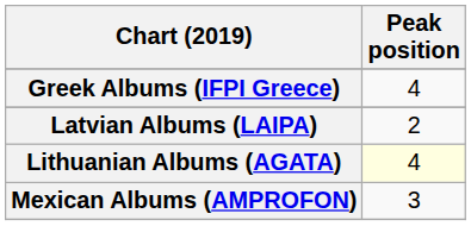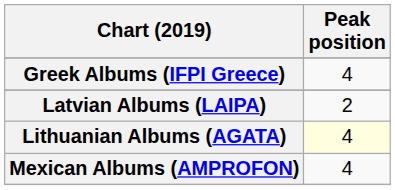Mexican Albums (AMPROFON) | Peak position: 3 -> 4
